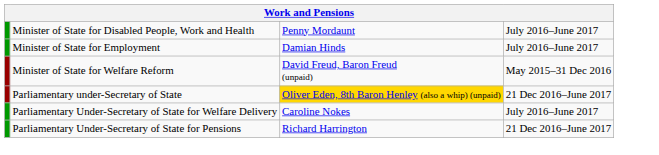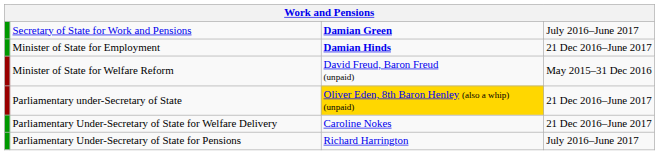+ row: Secretary of State for Work and Pensions | Damian Green | July 2016–June 2017
- row: Minister of State for Disabled People, Work and Health | Penny Mordaunt | July 2016–June 2017
Minister of State for Employment | column 3: normal -> bold
Minister of State for Employment | column 4: July 2016–June 2017 -> 21 Dec 2016–June 2017
Parliamentary Under-Secretary of State for Welfare Delivery | column 4: July 2016–June 2017 -> 21 Dec 2016–June 2017
Parliamentary Under-Secretary of State for Pensions | column 4: 21 Dec 2016–June 2017 -> July 2016–June 2017
